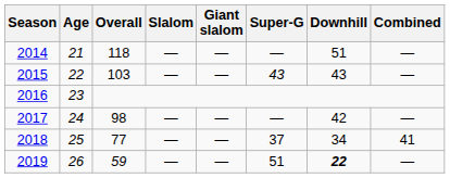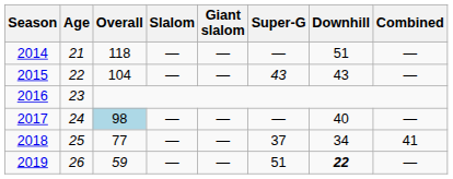2015 | Overall: 103 -> 104
2017 | Overall: no background -> lightblue background
2017 | Downhill: 42 -> 40
